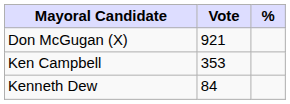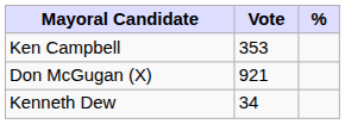rows swapped: Don McGugan (X) <-> Ken Campbell
Kenneth Dew | Vote: 84 -> 34
